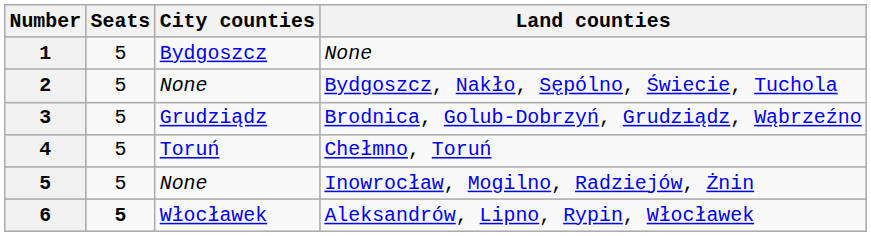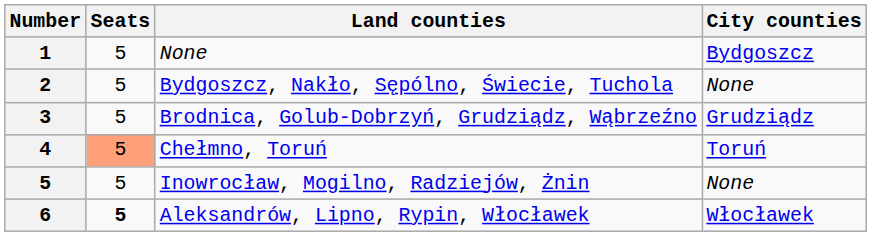columns swapped: City counties <-> Land counties
4 | Seats: no background -> lightsalmon background
